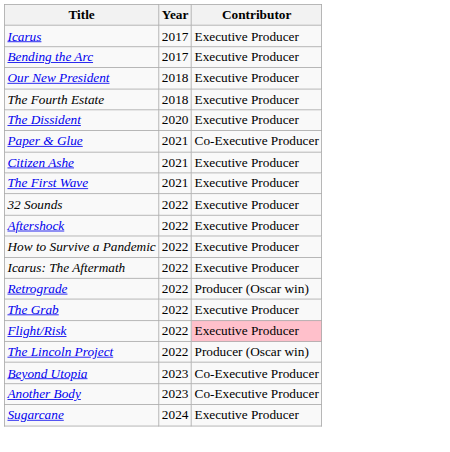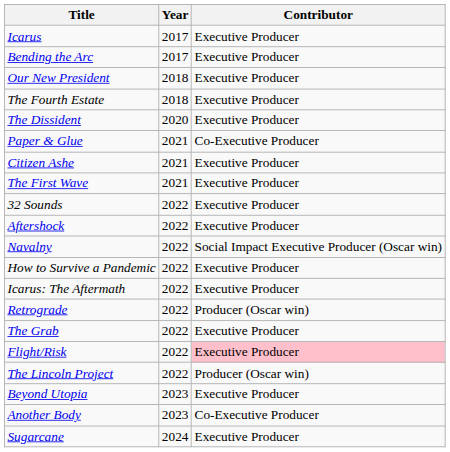+ row: Navalny | 2022 | Social Impact Executive Producer (Oscar win)
Beyond Utopia | Contributor: Co-Executive Producer -> Executive Producer
